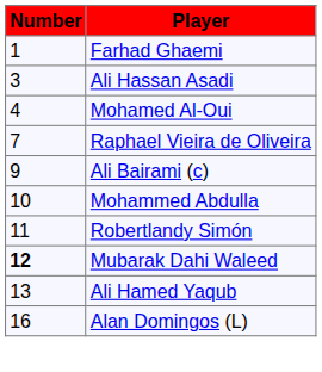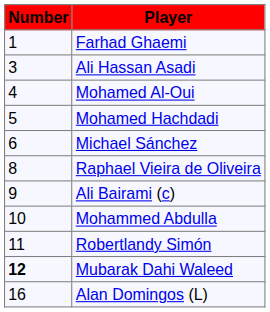+ row: 5 | Mohamed Hachdadi
+ row: 6 | Michael Sánchez
Raphael Vieira de Oliveira | Number: 7 -> 8
- row: 13 | Ali Hamed Yaqub
